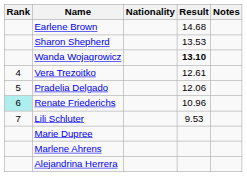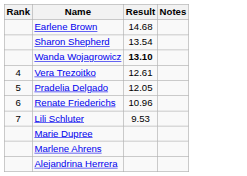- column: Nationality
Sharon Shepherd | Result: 13.53 -> 13.54
Pradelia Delgado | Result: 12.06 -> 12.05
Renate Friederichs | Rank: paleturquoise background -> no background
